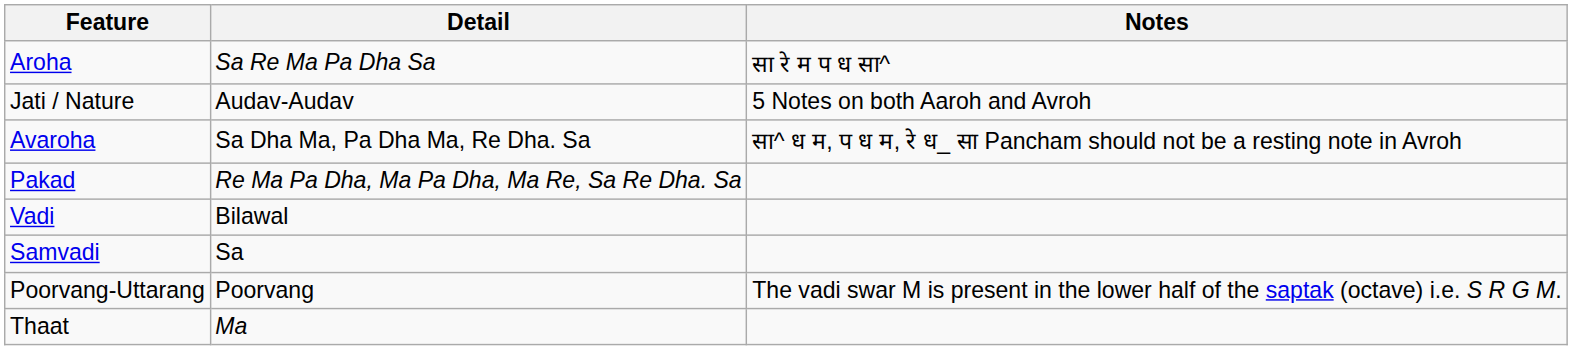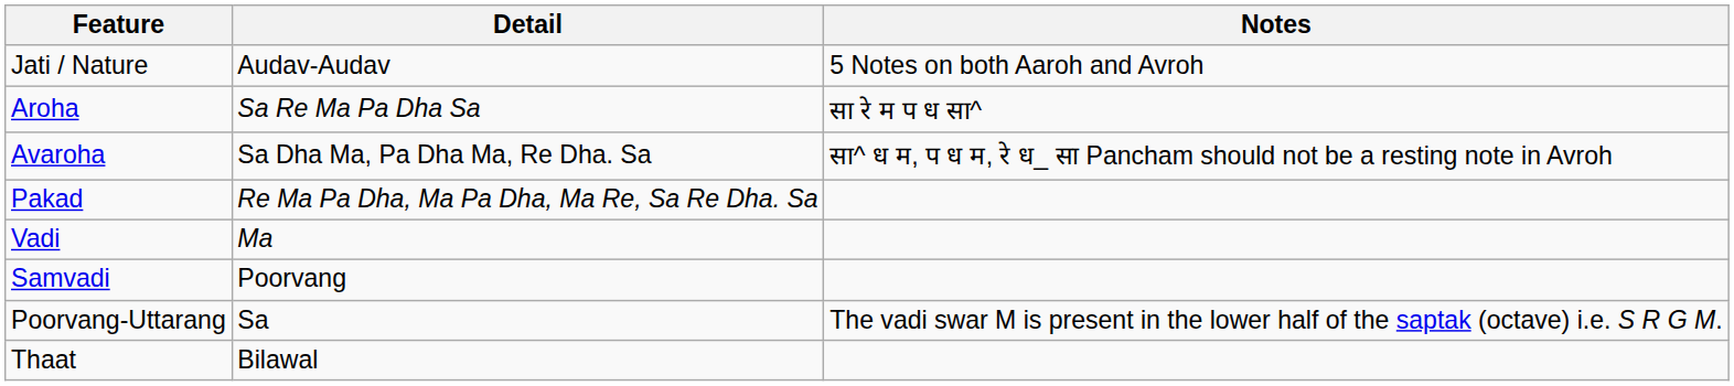rows swapped: Jati / Nature <-> Aroha
Vadi | Detail: Bilawal -> Ma
Samvadi | Detail: Sa -> Poorvang
Poorvang-Uttarang | Detail: Poorvang -> Sa
Thaat | Detail: Ma -> Bilawal
